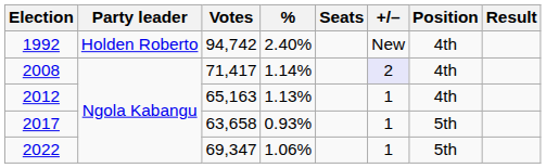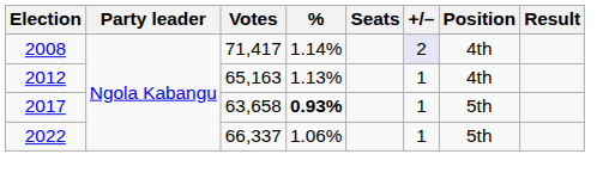- row: 1992 | Holden Roberto | 94,742 | 2.40% | New | 4th
2017 | %: normal -> bold
2022 | Votes: 69,347 -> 66,337
